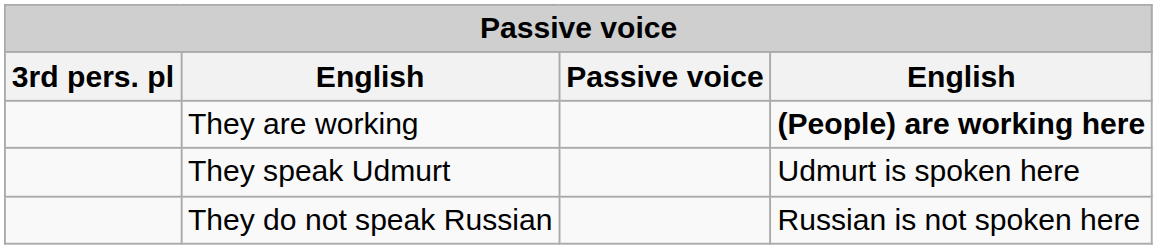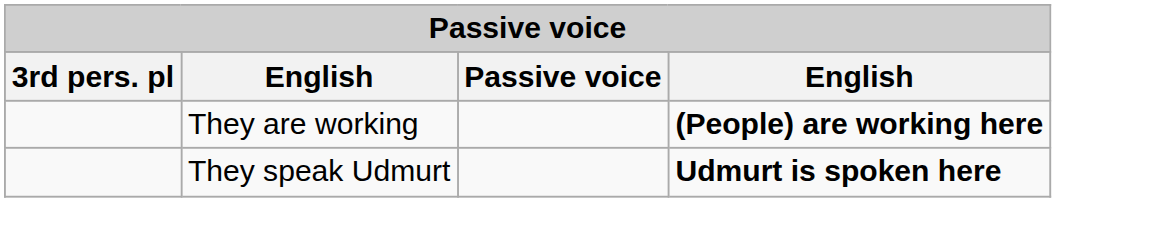They speak Udmurt | column 4: normal -> bold
- row: They do not speak Russian | Russian is not spoken here
